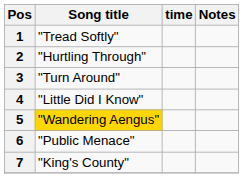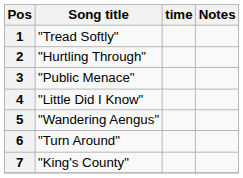3 | Song title: "Turn Around" -> "Public Menace"
5 | Song title: gold background -> no background
6 | Song title: "Public Menace" -> "Turn Around"
